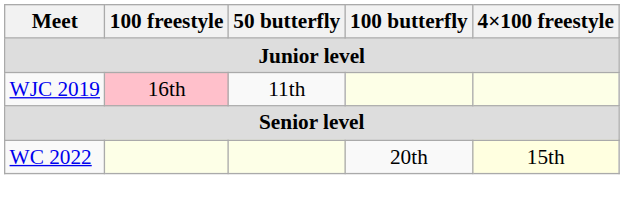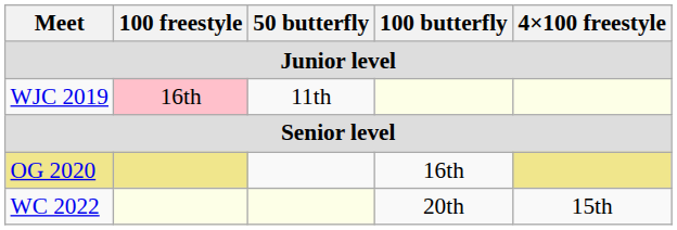+ row: OG 2020 | 16th
WC 2022 | 4×100 freestyle: lightyellow background -> no background
